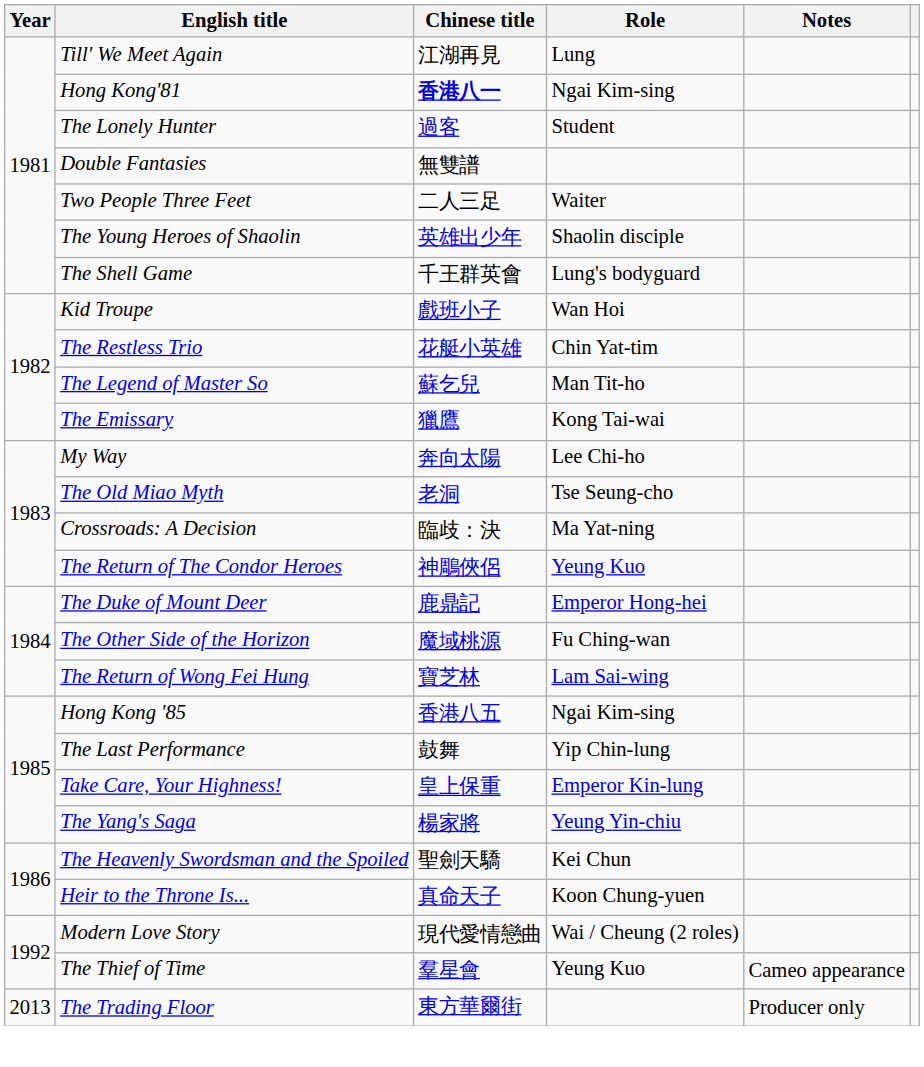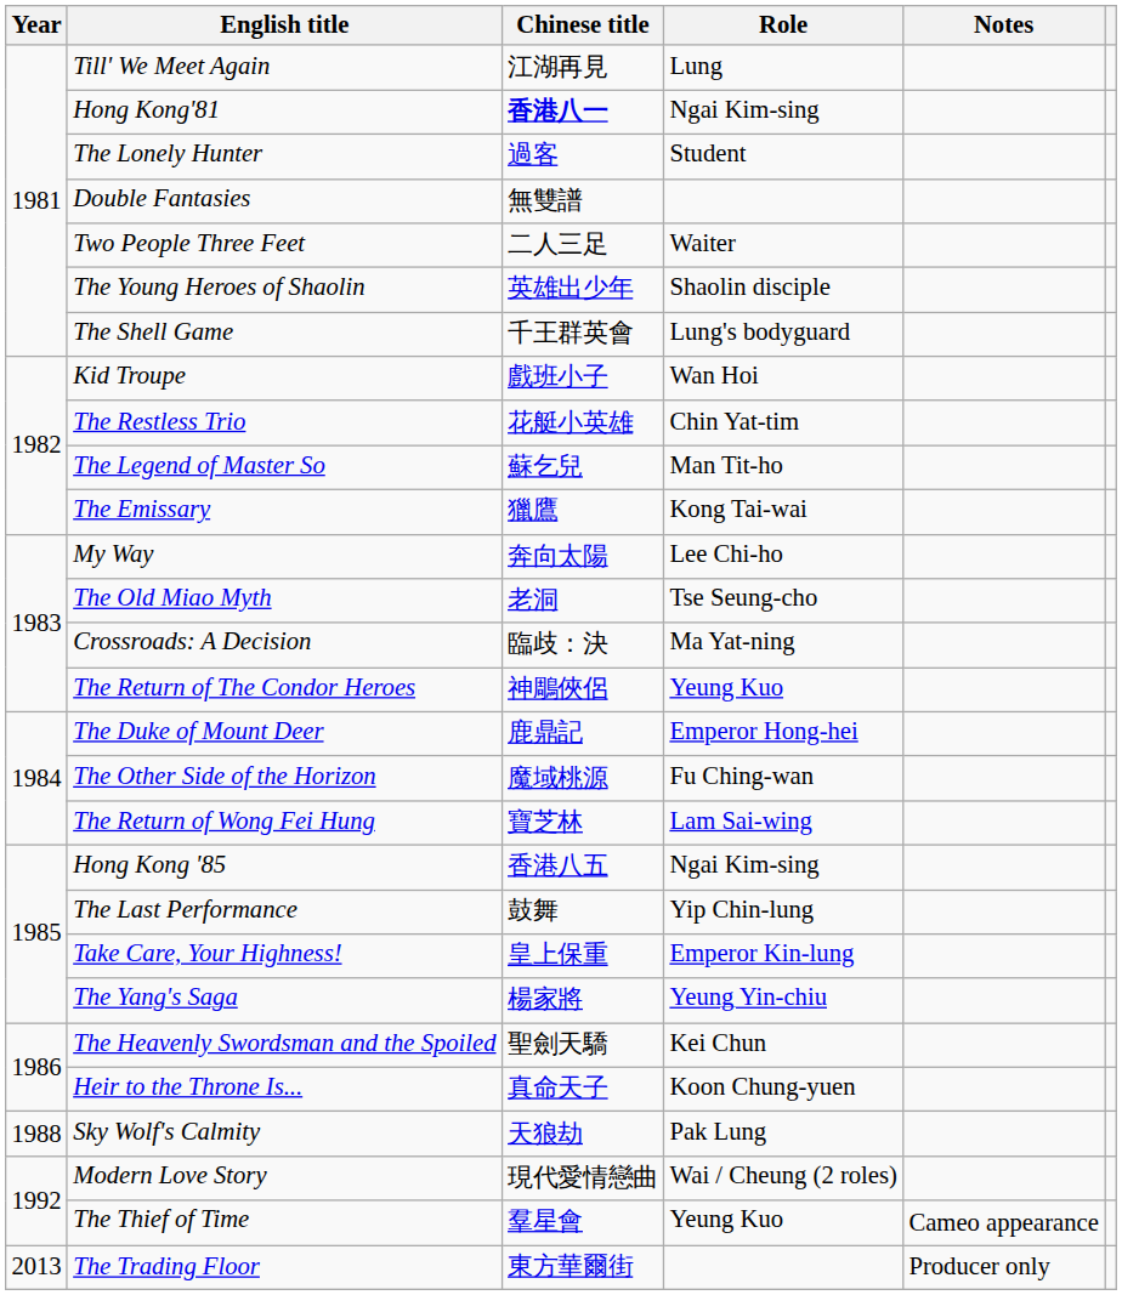+ row: 1988 | Sky Wolf's Calmity | 天狼劫 | Pak Lung
